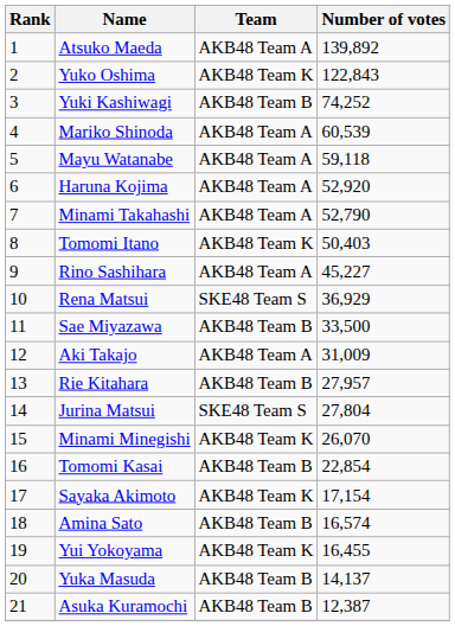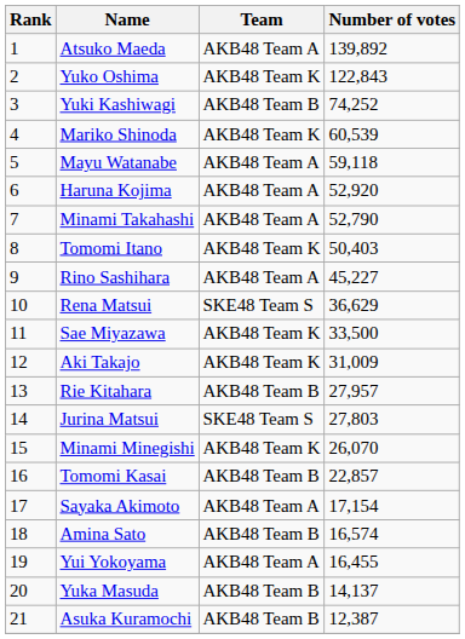Mariko Shinoda | Team: AKB48 Team A -> AKB48 Team K
Rena Matsui | Number of votes: 36,929 -> 36,629
Sae Miyazawa | Team: AKB48 Team B -> AKB48 Team K
Aki Takajo | Team: AKB48 Team A -> AKB48 Team K
Jurina Matsui | Number of votes: 27,804 -> 27,803
Tomomi Kasai | Number of votes: 22,854 -> 22,857
Sayaka Akimoto | Team: AKB48 Team K -> AKB48 Team A
Yui Yokoyama | Team: AKB48 Team K -> AKB48 Team A
